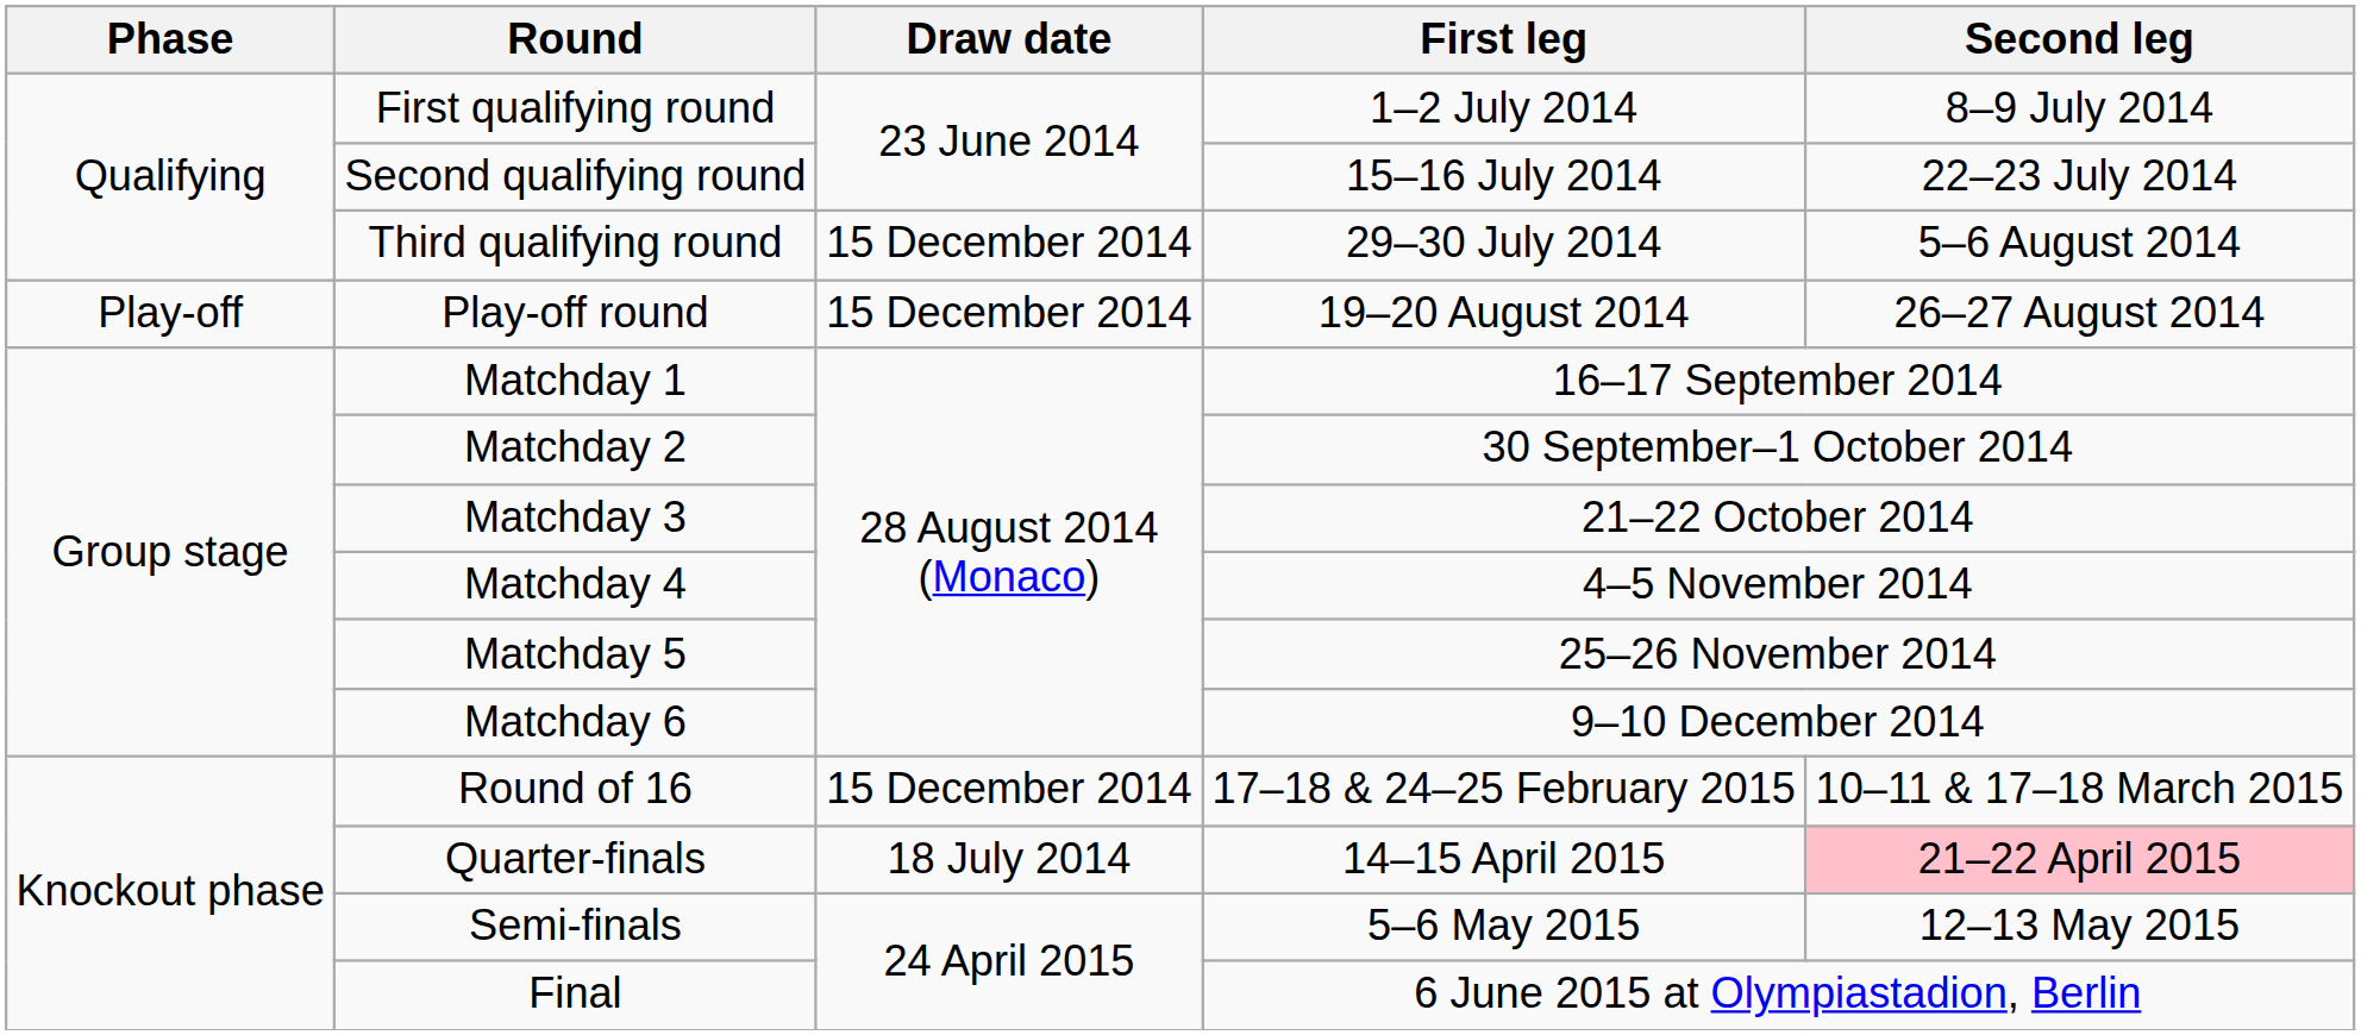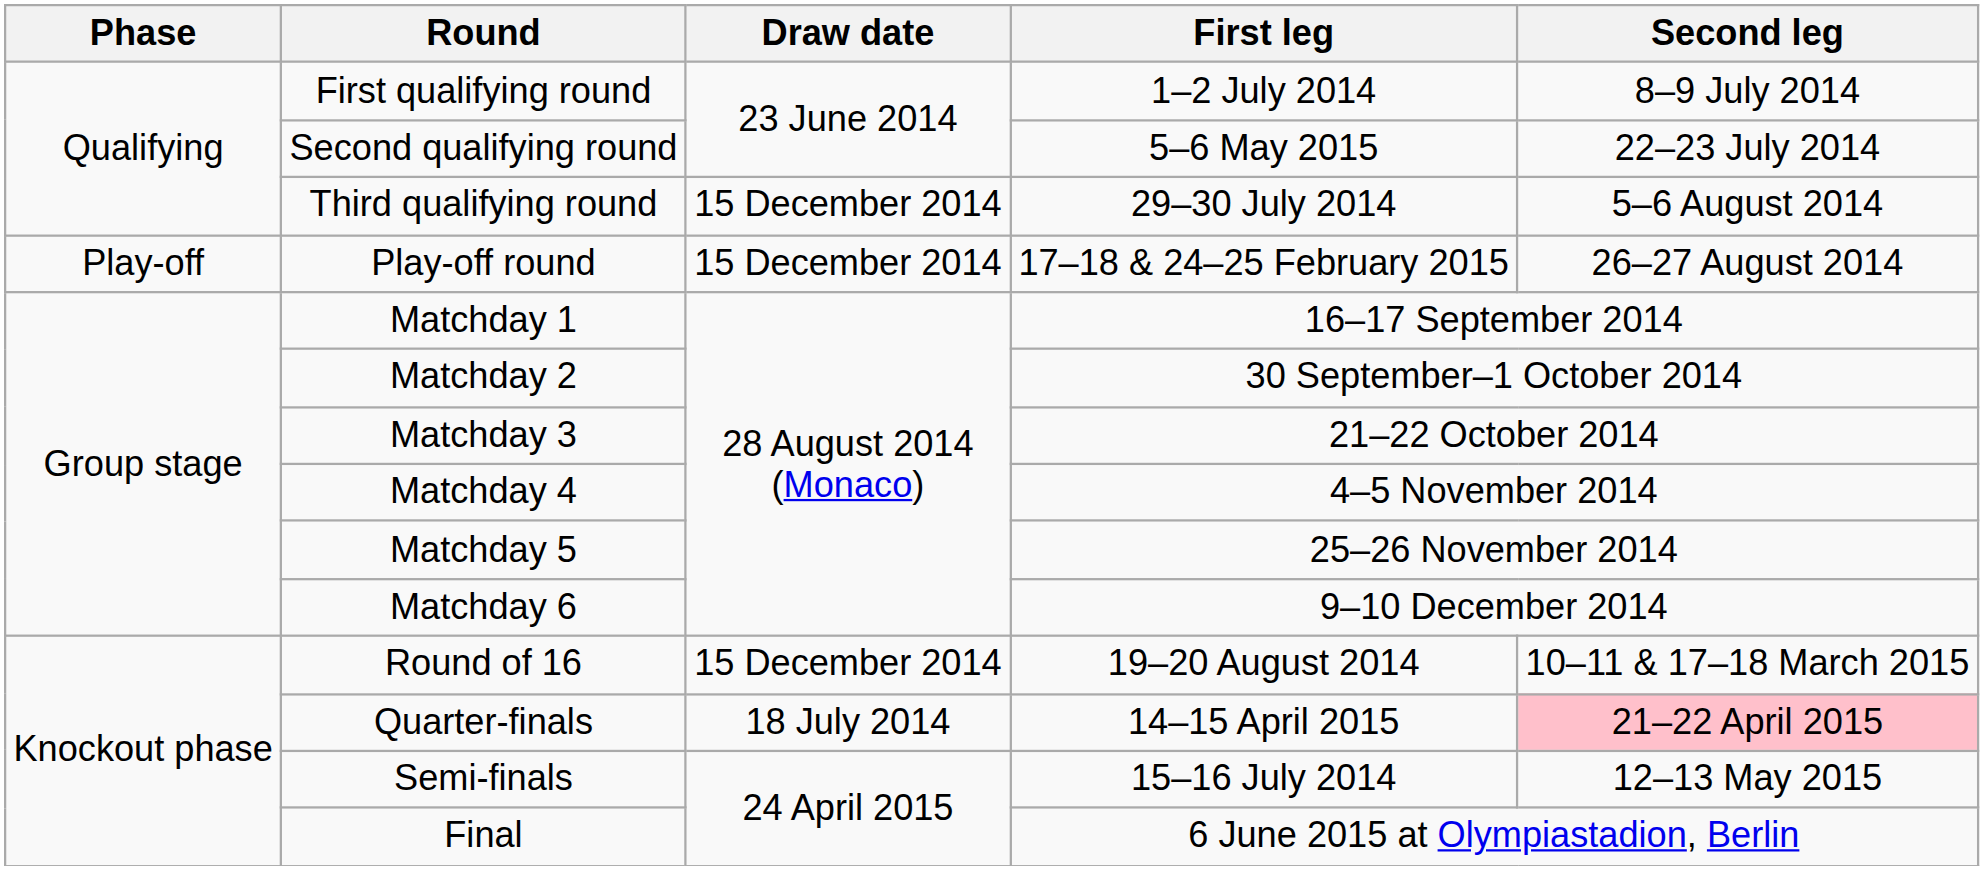Second qualifying round | First leg: 15–16 July 2014 -> 5–6 May 2015
Play-off round | First leg: 19–20 August 2014 -> 17–18 & 24–25 February 2015
Round of 16 | First leg: 17–18 & 24–25 February 2015 -> 19–20 August 2014
Semi-finals | First leg: 5–6 May 2015 -> 15–16 July 2014
